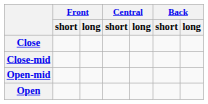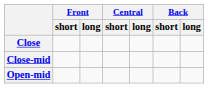- row: Open
